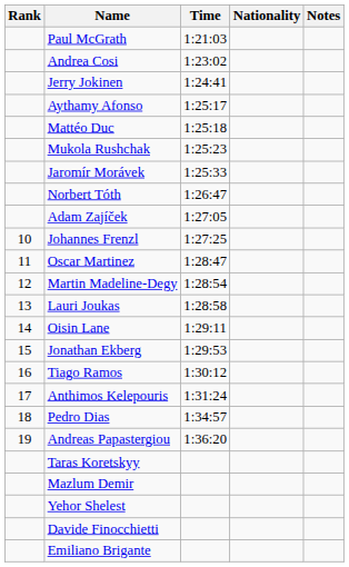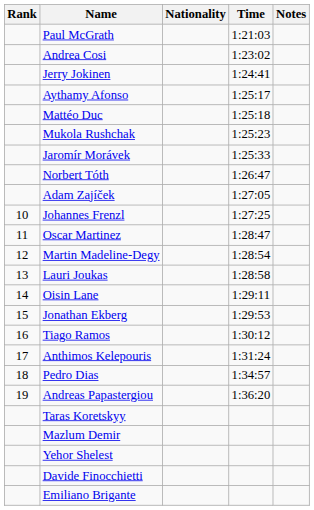columns swapped: Nationality <-> Time
